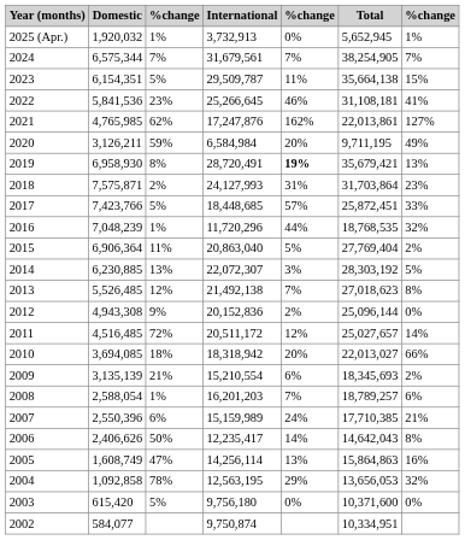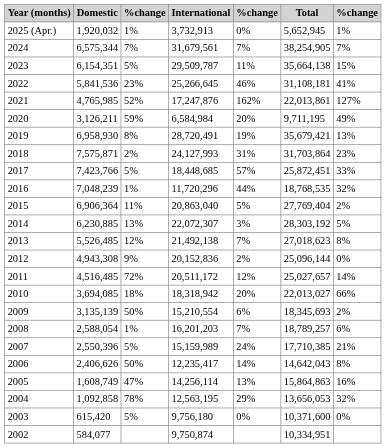2021 | column 3: 62% -> 52%
2019 | column 5: bold -> normal
2009 | column 3: 21% -> 50%
2007 | column 3: 6% -> 5%
